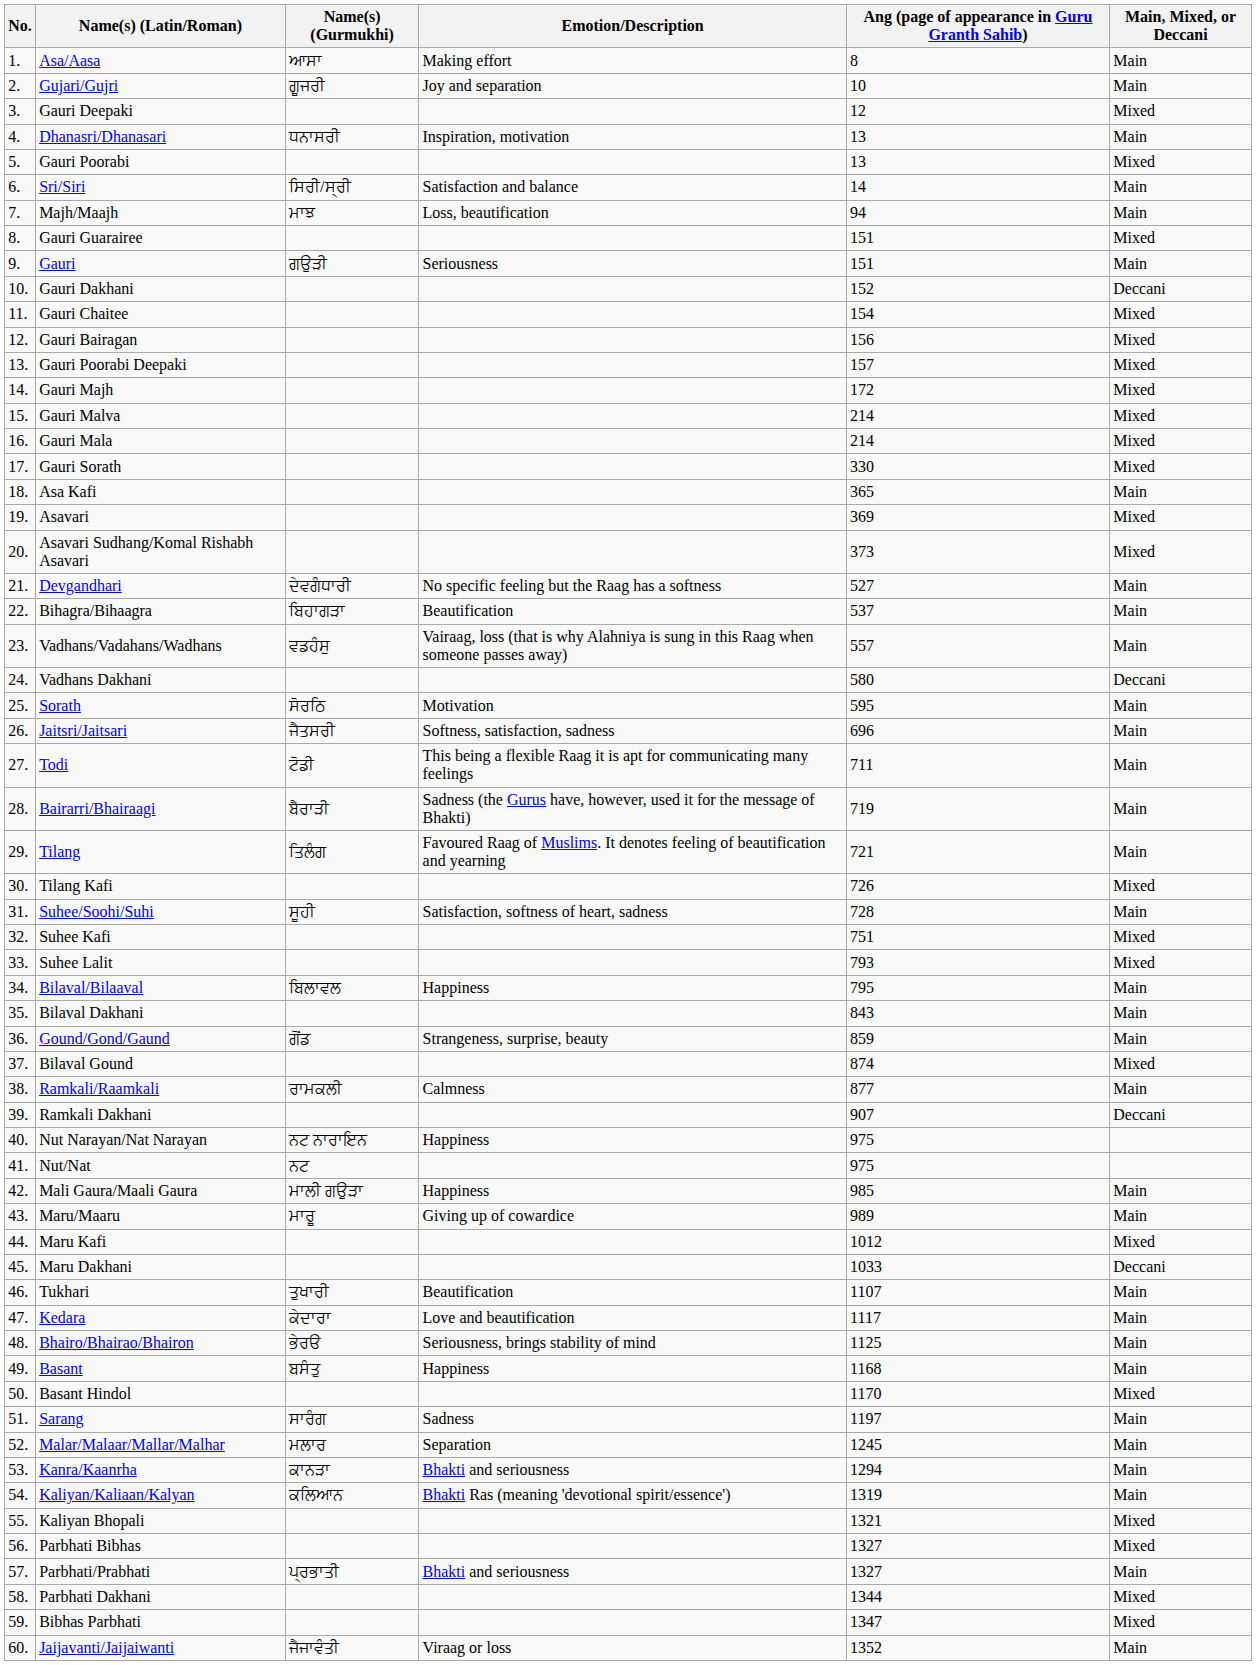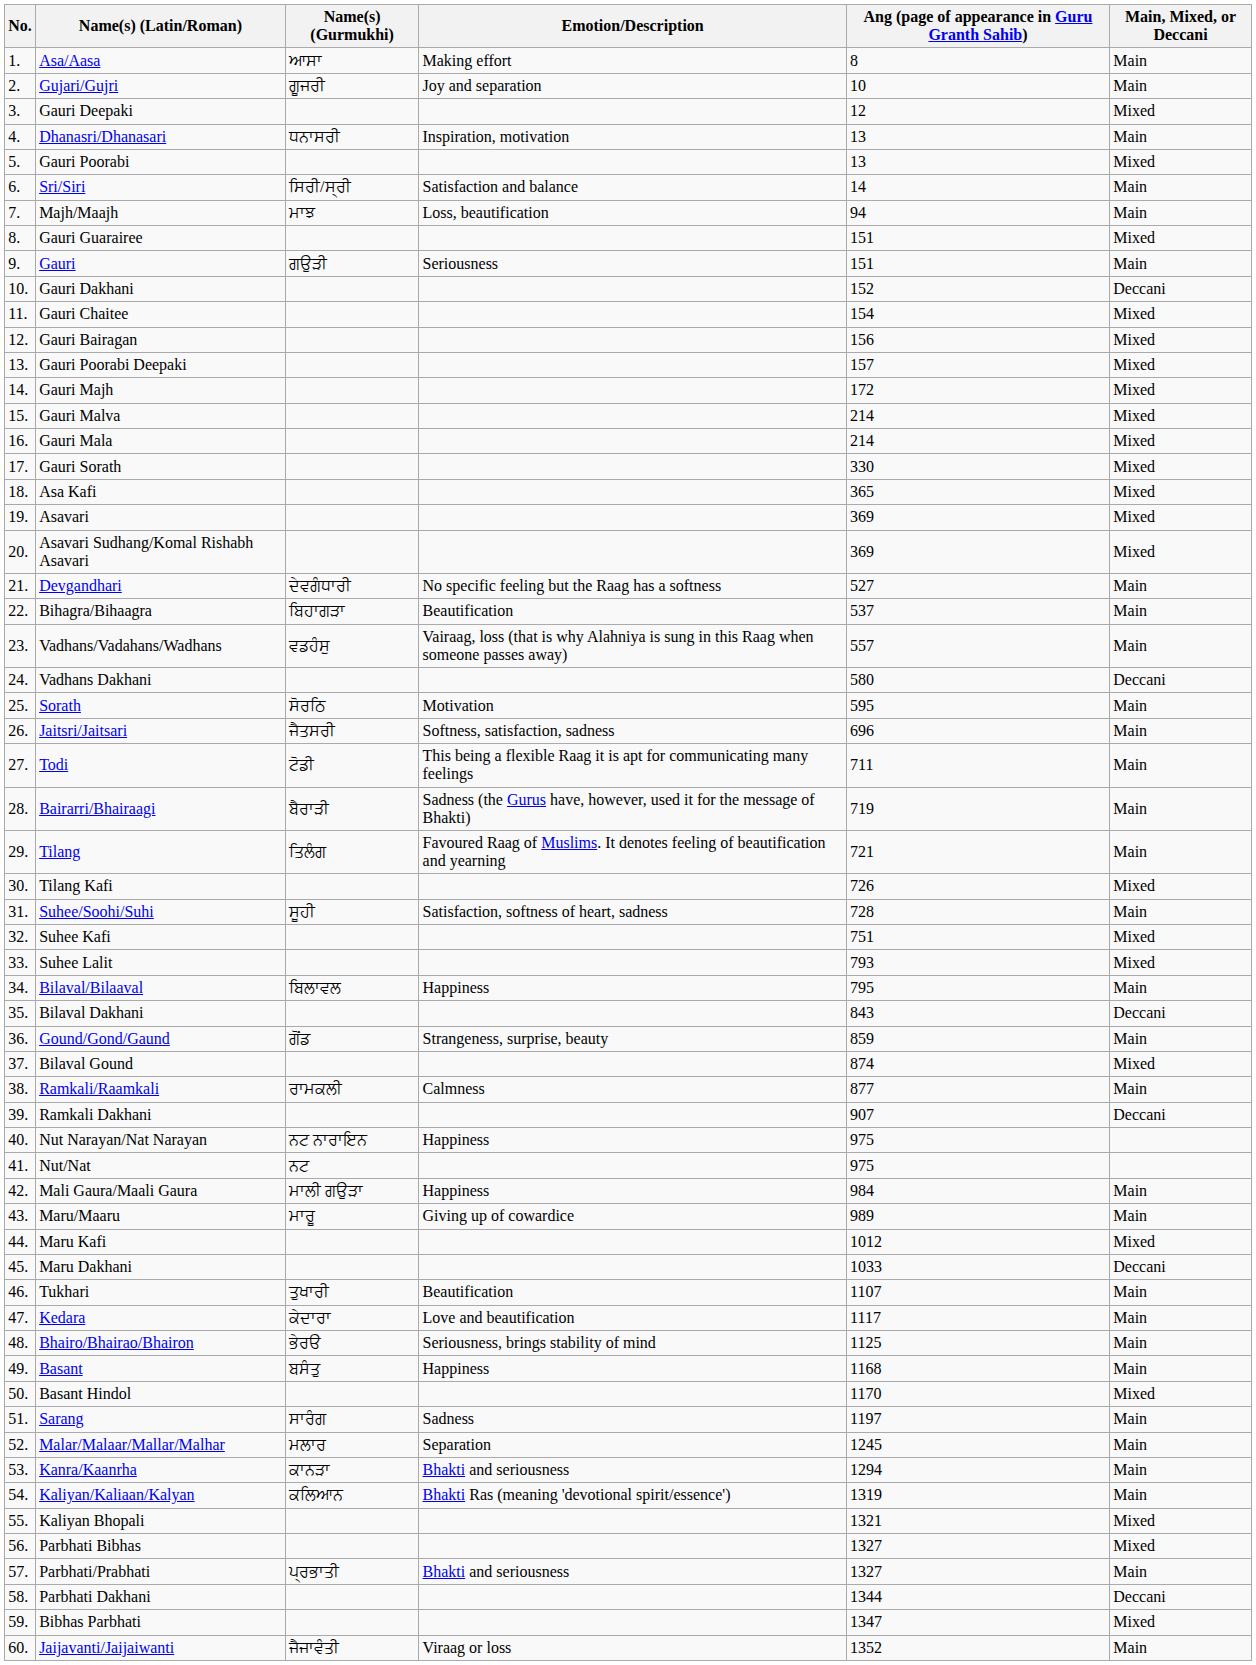Asa Kafi | Main, Mixed, or Deccani: Main -> Mixed
Asavari Sudhang/Komal Rishabh Asavari | Ang (page of appearance in Guru Granth Sahib): 373 -> 369
Bilaval Dakhani | Main, Mixed, or Deccani: Main -> Deccani
Mali Gaura/Maali Gaura | Ang (page of appearance in Guru Granth Sahib): 985 -> 984
Parbhati Dakhani | Main, Mixed, or Deccani: Mixed -> Deccani
